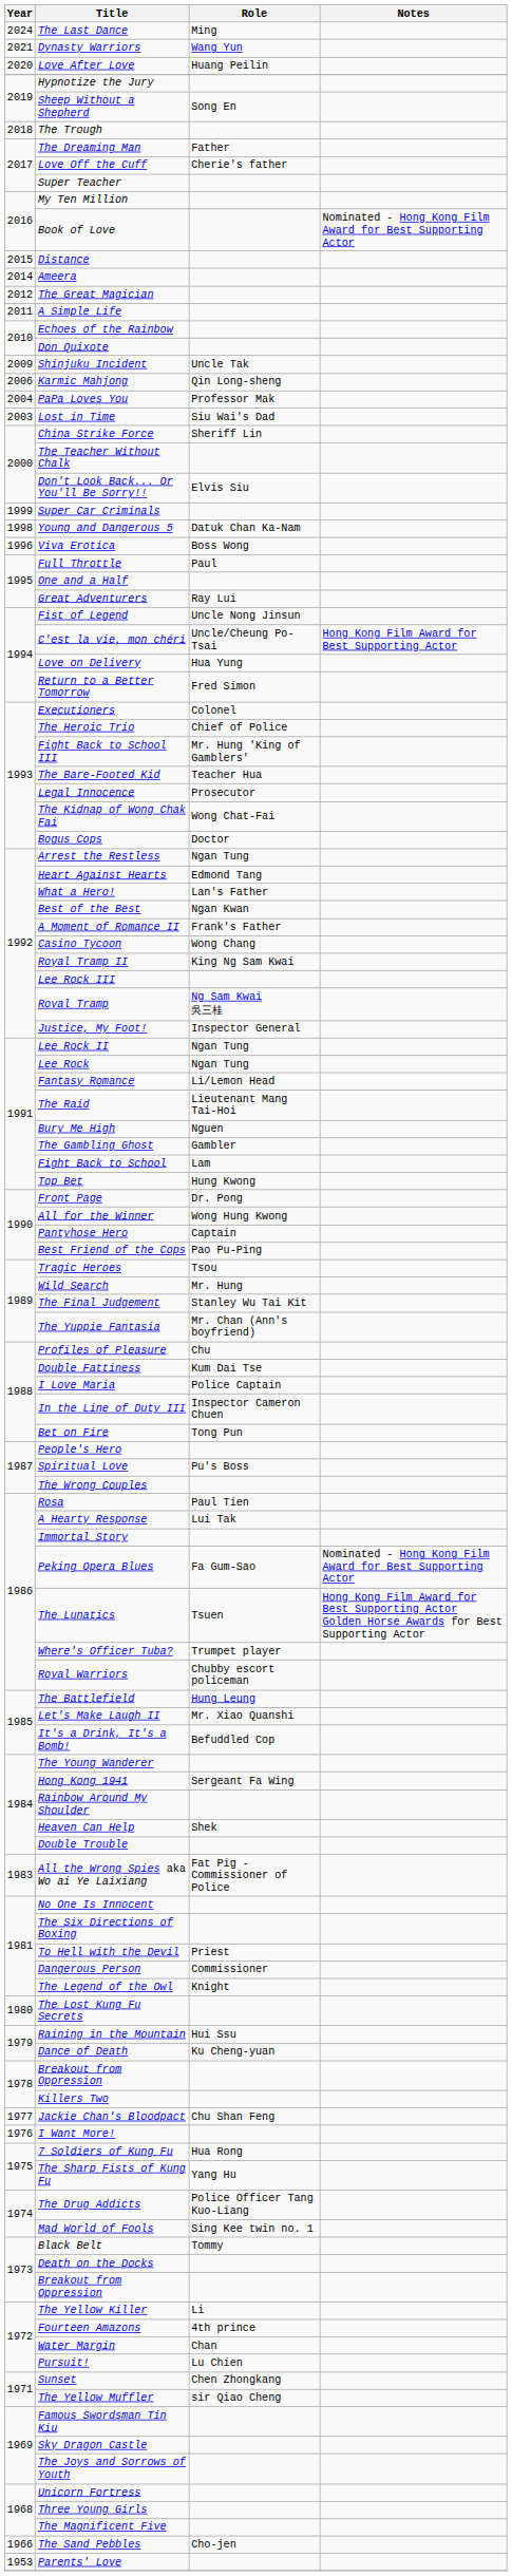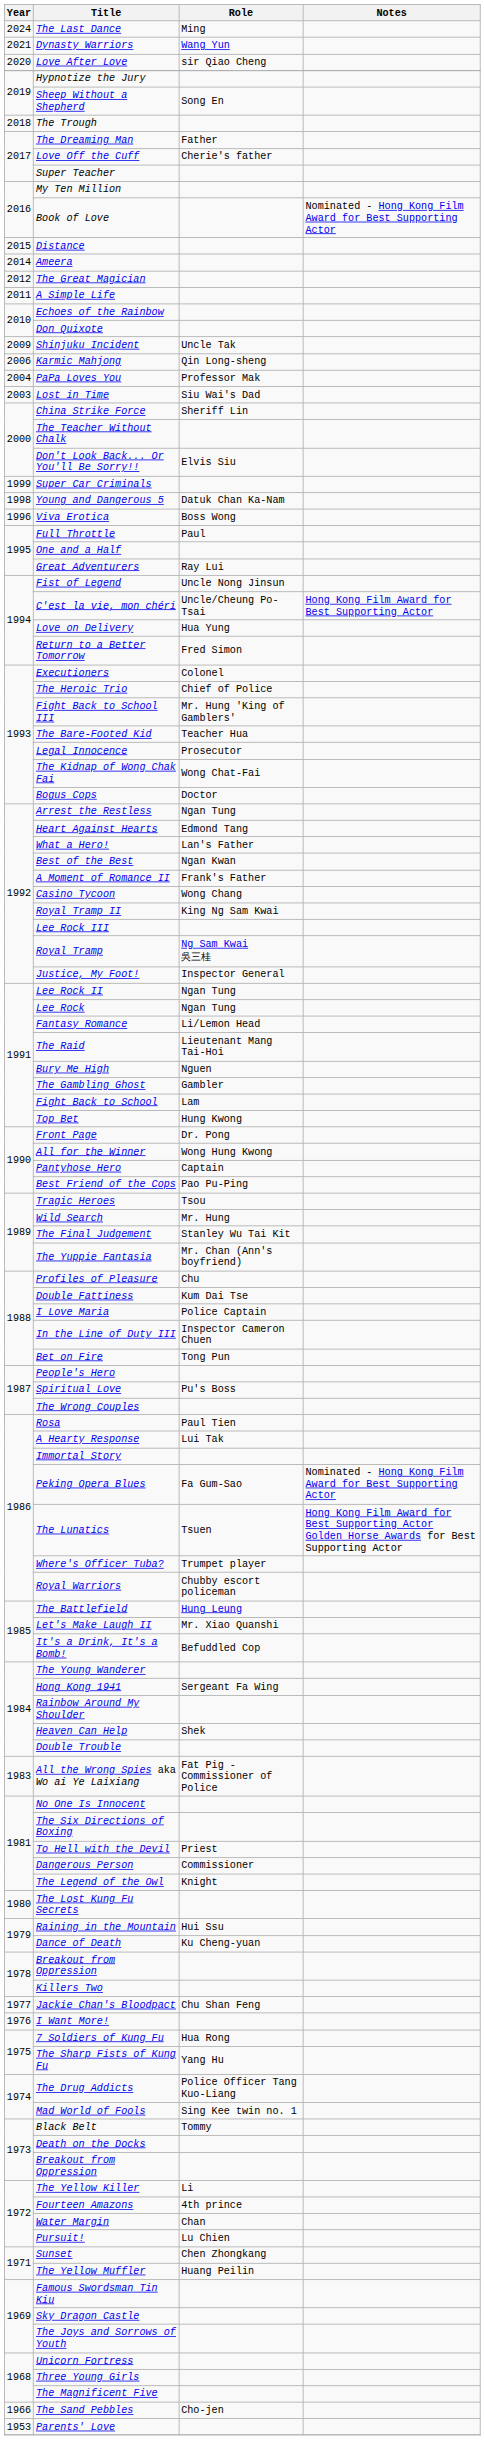Love After Love | Role: Huang Peilin -> sir Qiao Cheng
The Yellow Muffler | Role: sir Qiao Cheng -> Huang Peilin
